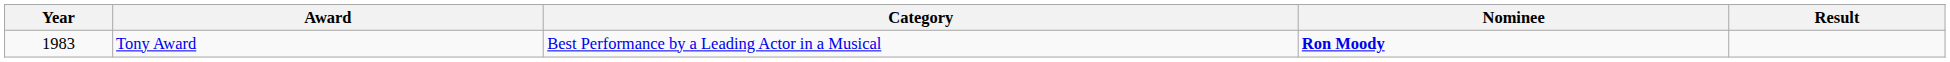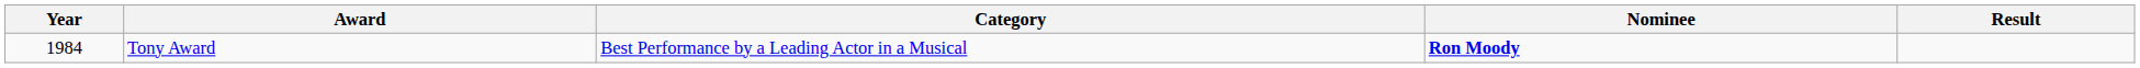Tony Award | Year: 1983 -> 1984
